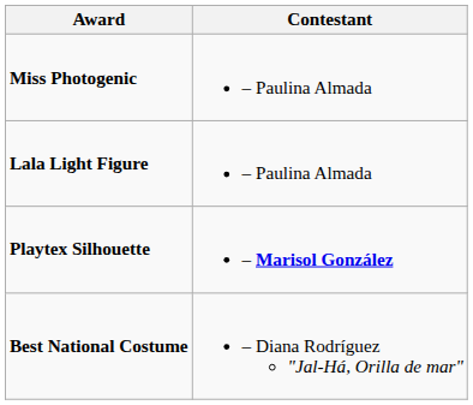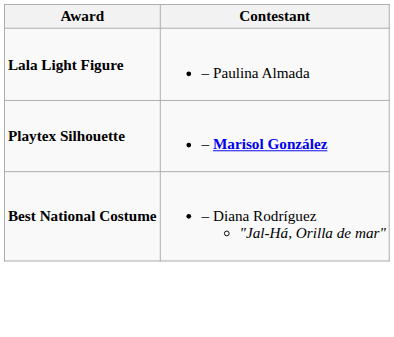- row: Miss Photogenic | – Paulina Almada
